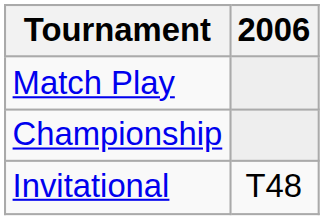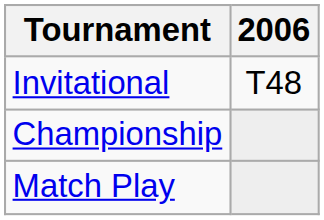rows swapped: Match Play <-> Invitational
